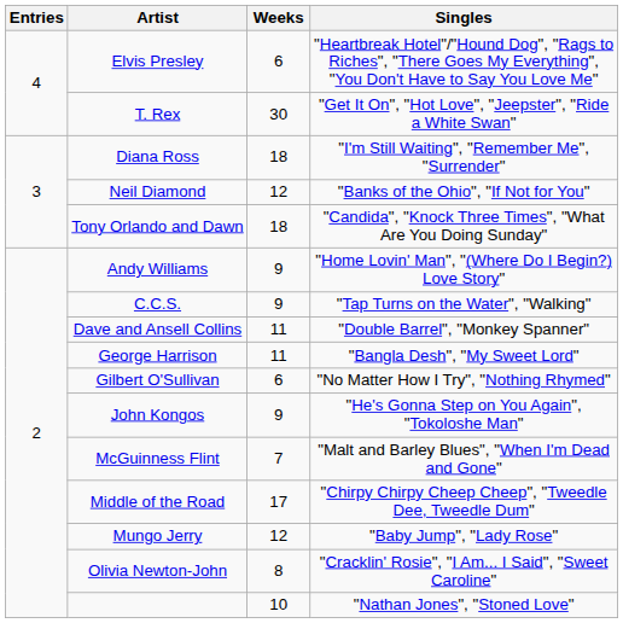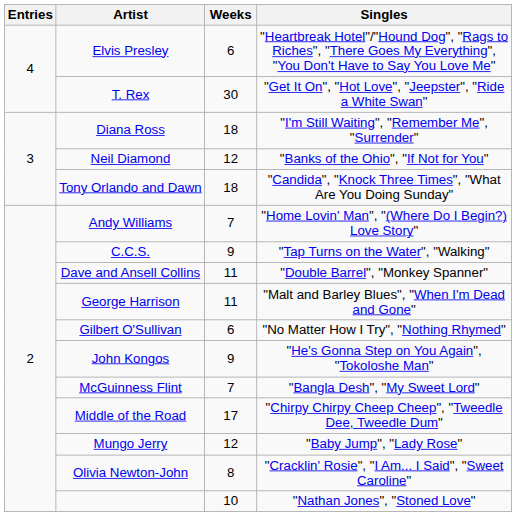Andy Williams | Weeks: 9 -> 7
George Harrison | Singles: "Bangla Desh", "My Sweet Lord" -> "Malt and Barley Blues", "When I'm Dead and Gone"
McGuinness Flint | Singles: "Malt and Barley Blues", "When I'm Dead and Gone" -> "Bangla Desh", "My Sweet Lord"
